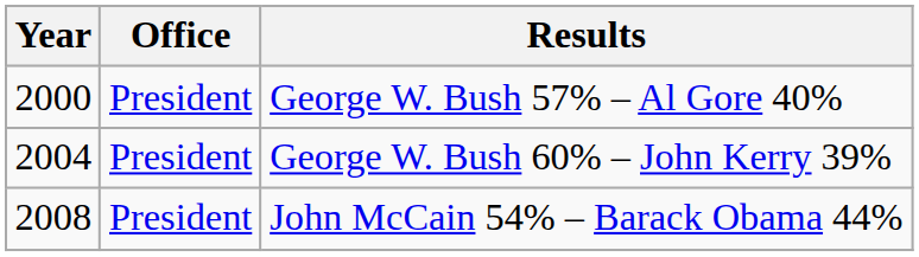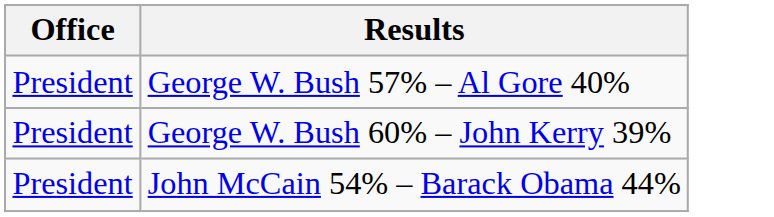- column: Year | 2000 | 2004 | 2008
